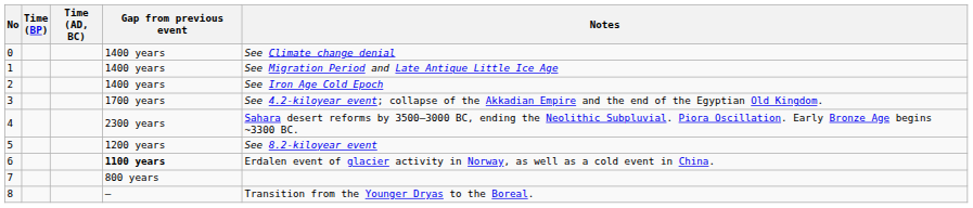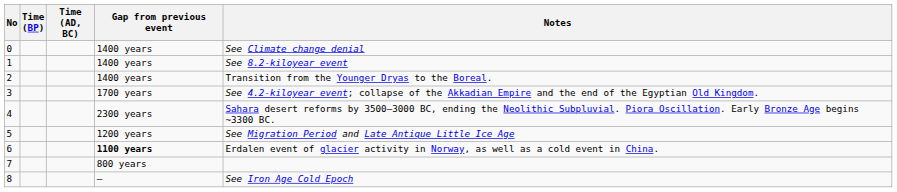1 | Notes: See Migration Period and Late Antique Little Ice Age -> See 8.2-kiloyear event
2 | Notes: See Iron Age Cold Epoch -> Transition from the Younger Dryas to the Boreal.
5 | Notes: See 8.2-kiloyear event -> See Migration Period and Late Antique Little Ice Age
8 | Notes: Transition from the Younger Dryas to the Boreal. -> See Iron Age Cold Epoch
